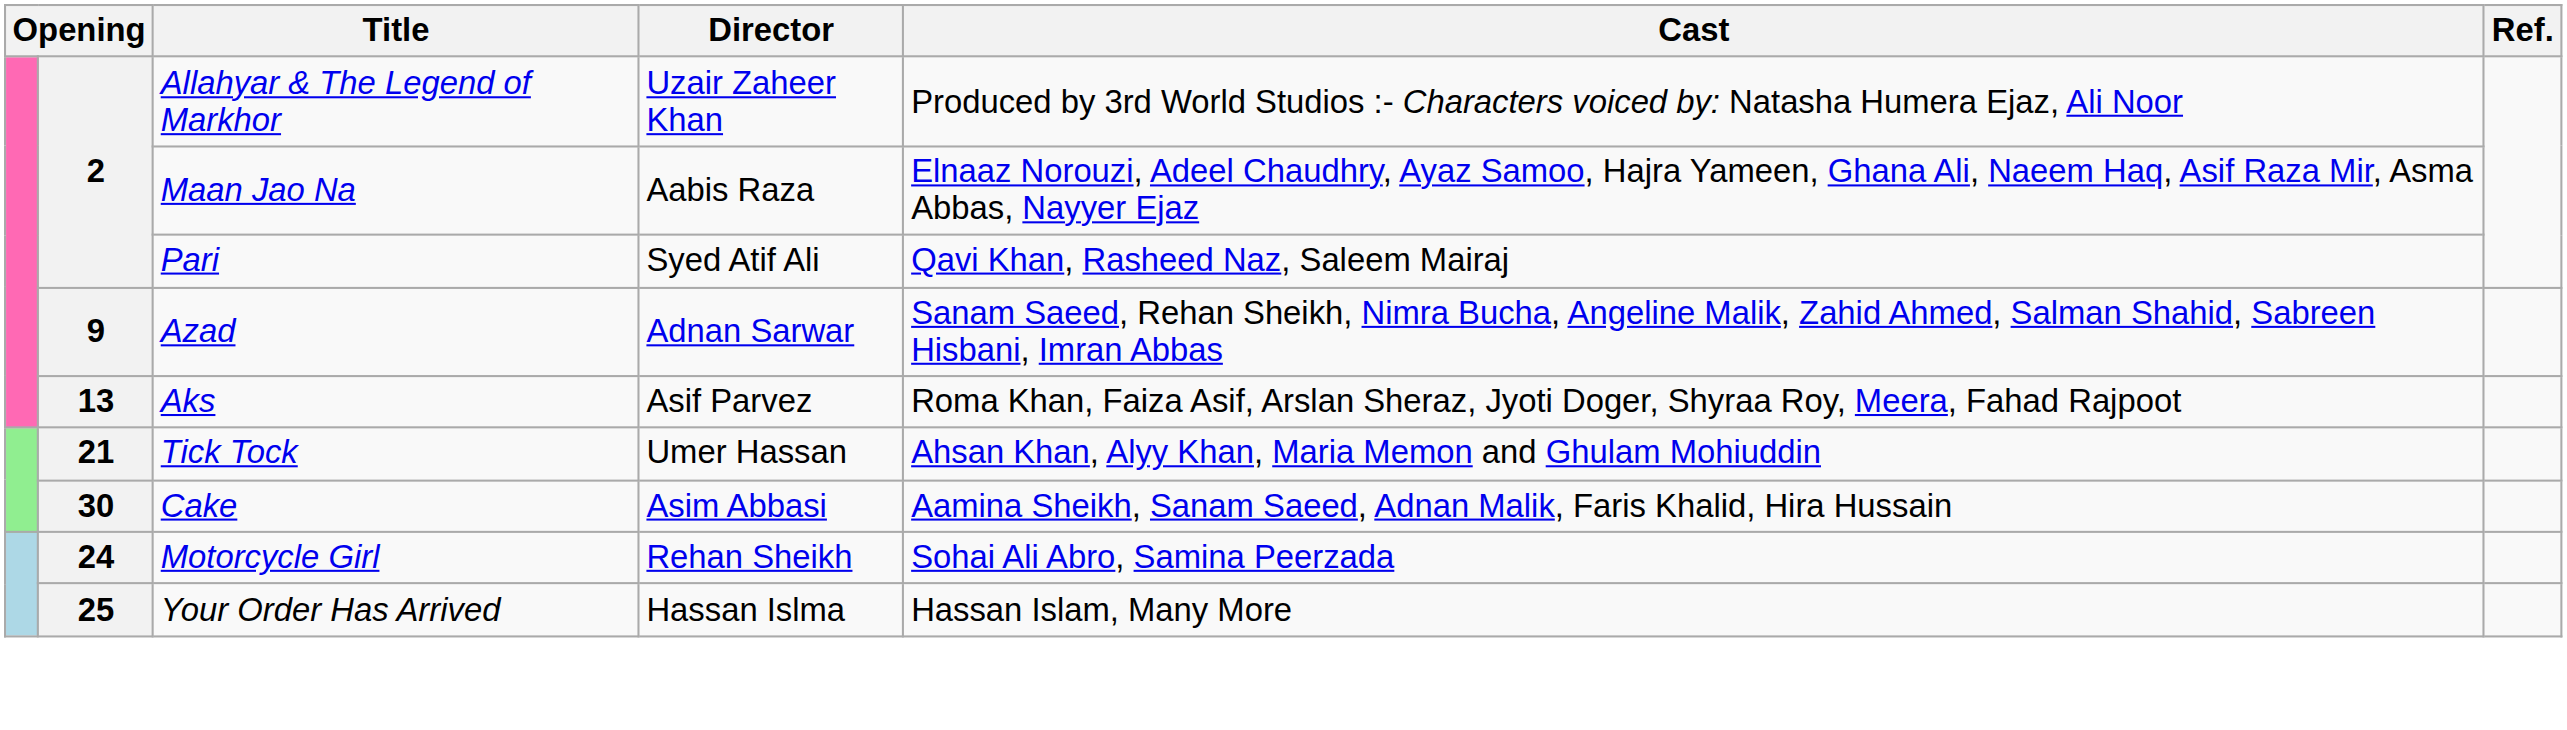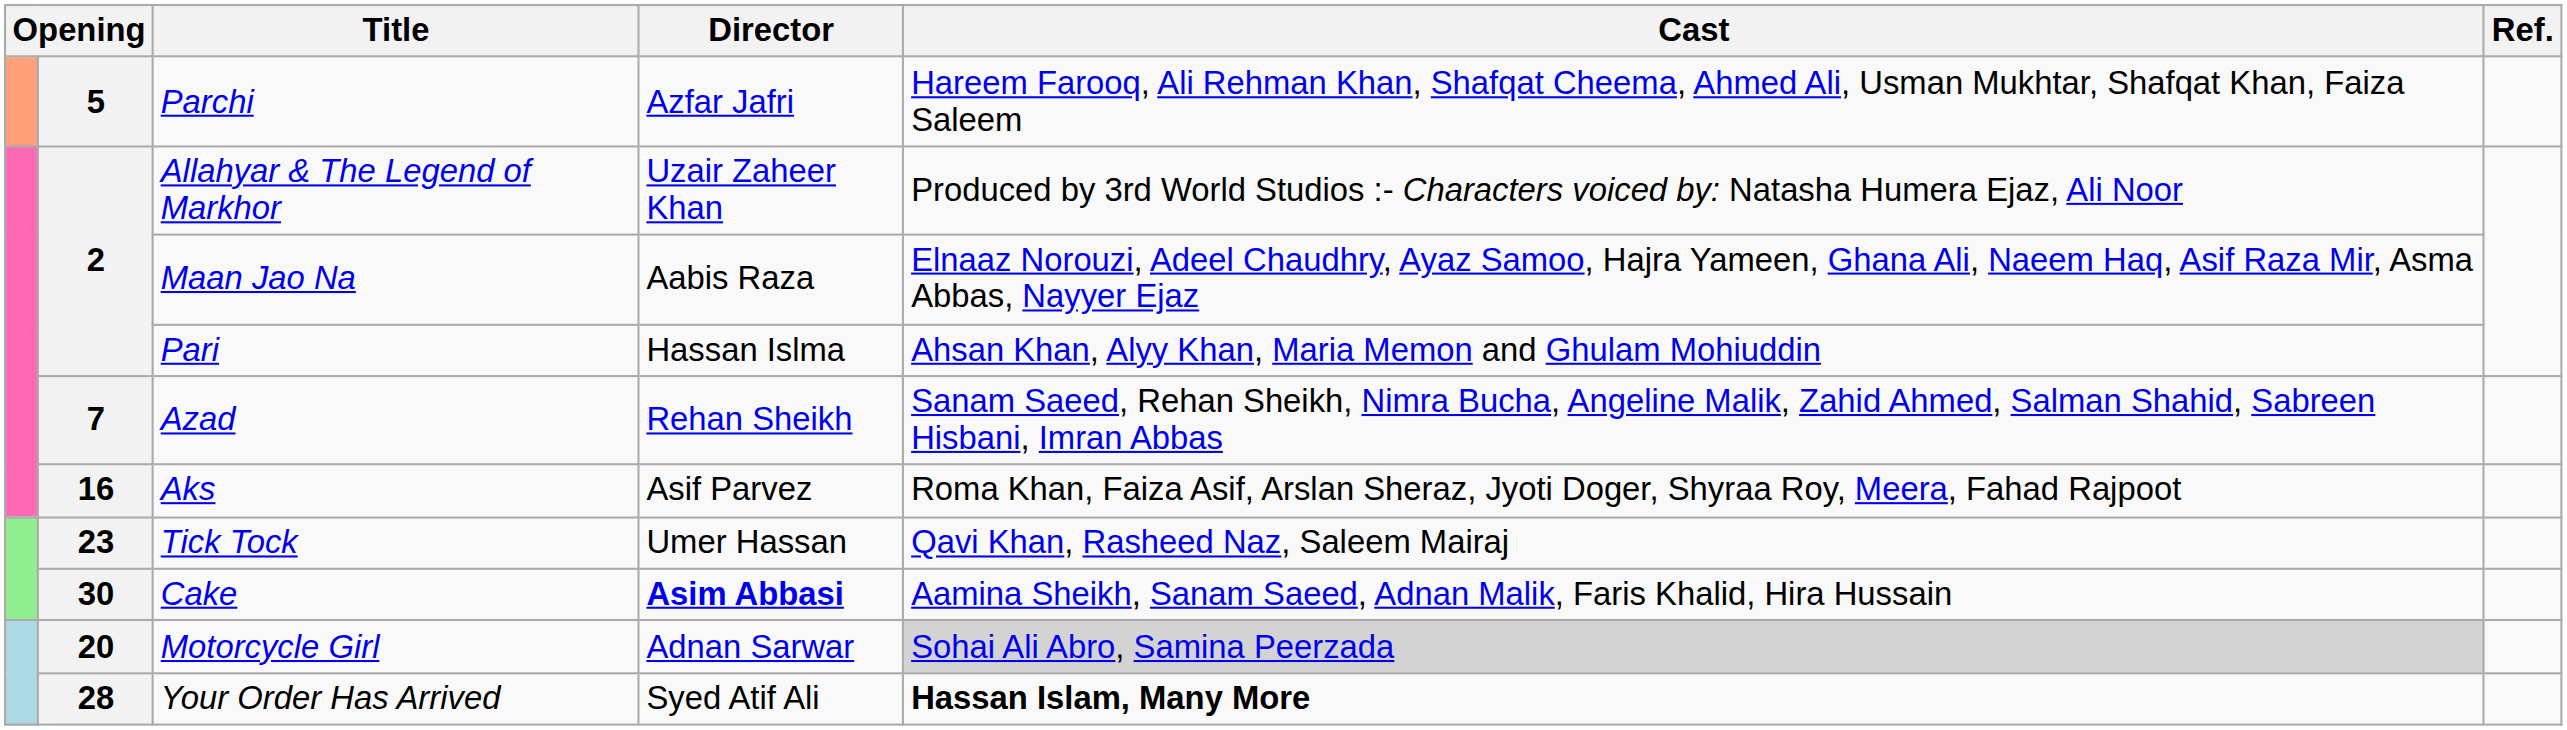+ row: 5 | Parchi | Azfar Jafri | Hareem Farooq, Ali Rehman Khan, Shafqat Cheema, Ahmed Ali, Usman Mukhtar, Shafqat Khan, Faiza Saleem
Pari | Director: Syed Atif Ali -> Hassan Islma
Pari | Cast: Qavi Khan, Rasheed Naz, Saleem Mairaj -> Ahsan Khan, Alyy Khan, Maria Memon and Ghulam Mohiuddin
Azad | column 2: 9 -> 7
Azad | Director: Adnan Sarwar -> Rehan Sheikh
Aks | column 2: 13 -> 16
Tick Tock | column 2: 21 -> 23
Tick Tock | Cast: Ahsan Khan, Alyy Khan, Maria Memon and Ghulam Mohiuddin -> Qavi Khan, Rasheed Naz, Saleem Mairaj
Cake | Director: normal -> bold
Motorcycle Girl | column 2: 24 -> 20
Motorcycle Girl | Director: Rehan Sheikh -> Adnan Sarwar
Motorcycle Girl | Cast: no background -> lightgrey background
Your Order Has Arrived | column 2: 25 -> 28
Your Order Has Arrived | Director: Hassan Islma -> Syed Atif Ali
Your Order Has Arrived | Cast: normal -> bold
